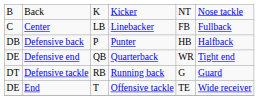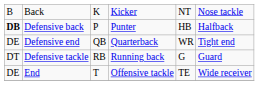- row: C | Center | LB | Linebacker | FB | Fullback
Defensive back | column 1: normal -> bold
